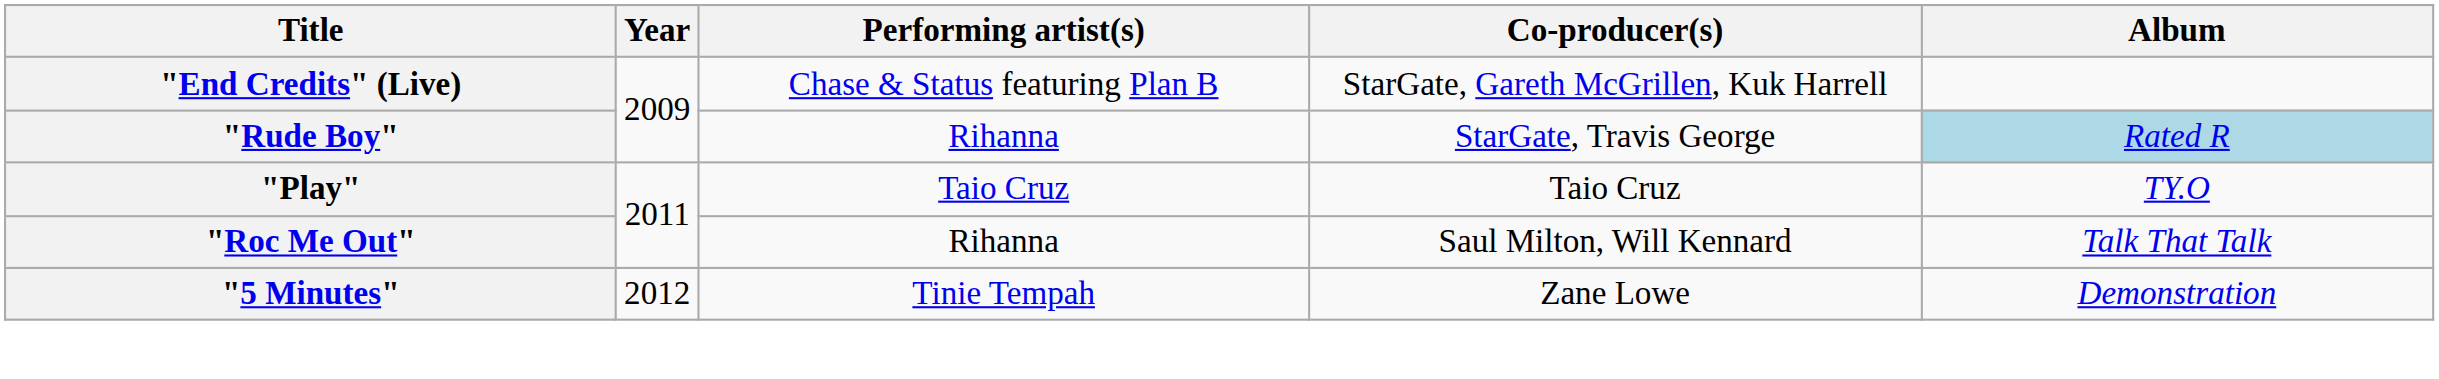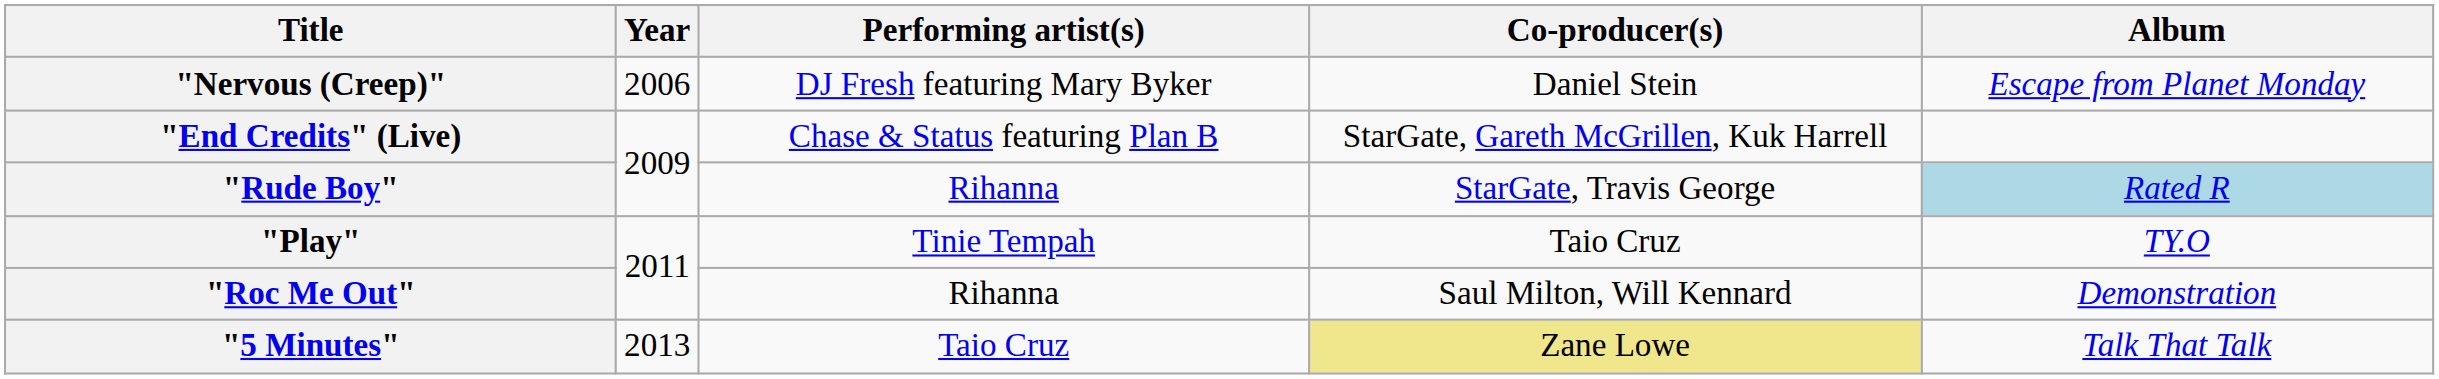+ row: "Nervous (Creep)" | 2006 | DJ Fresh featuring Mary Byker | Daniel Stein | Escape from Planet Monday
"Play" | Performing artist(s): Taio Cruz -> Tinie Tempah
"Roc Me Out" | Album: Talk That Talk -> Demonstration
"5 Minutes" | Year: 2012 -> 2013
"5 Minutes" | Performing artist(s): Tinie Tempah -> Taio Cruz
"5 Minutes" | Co-producer(s): no background -> khaki background
"5 Minutes" | Album: Demonstration -> Talk That Talk
